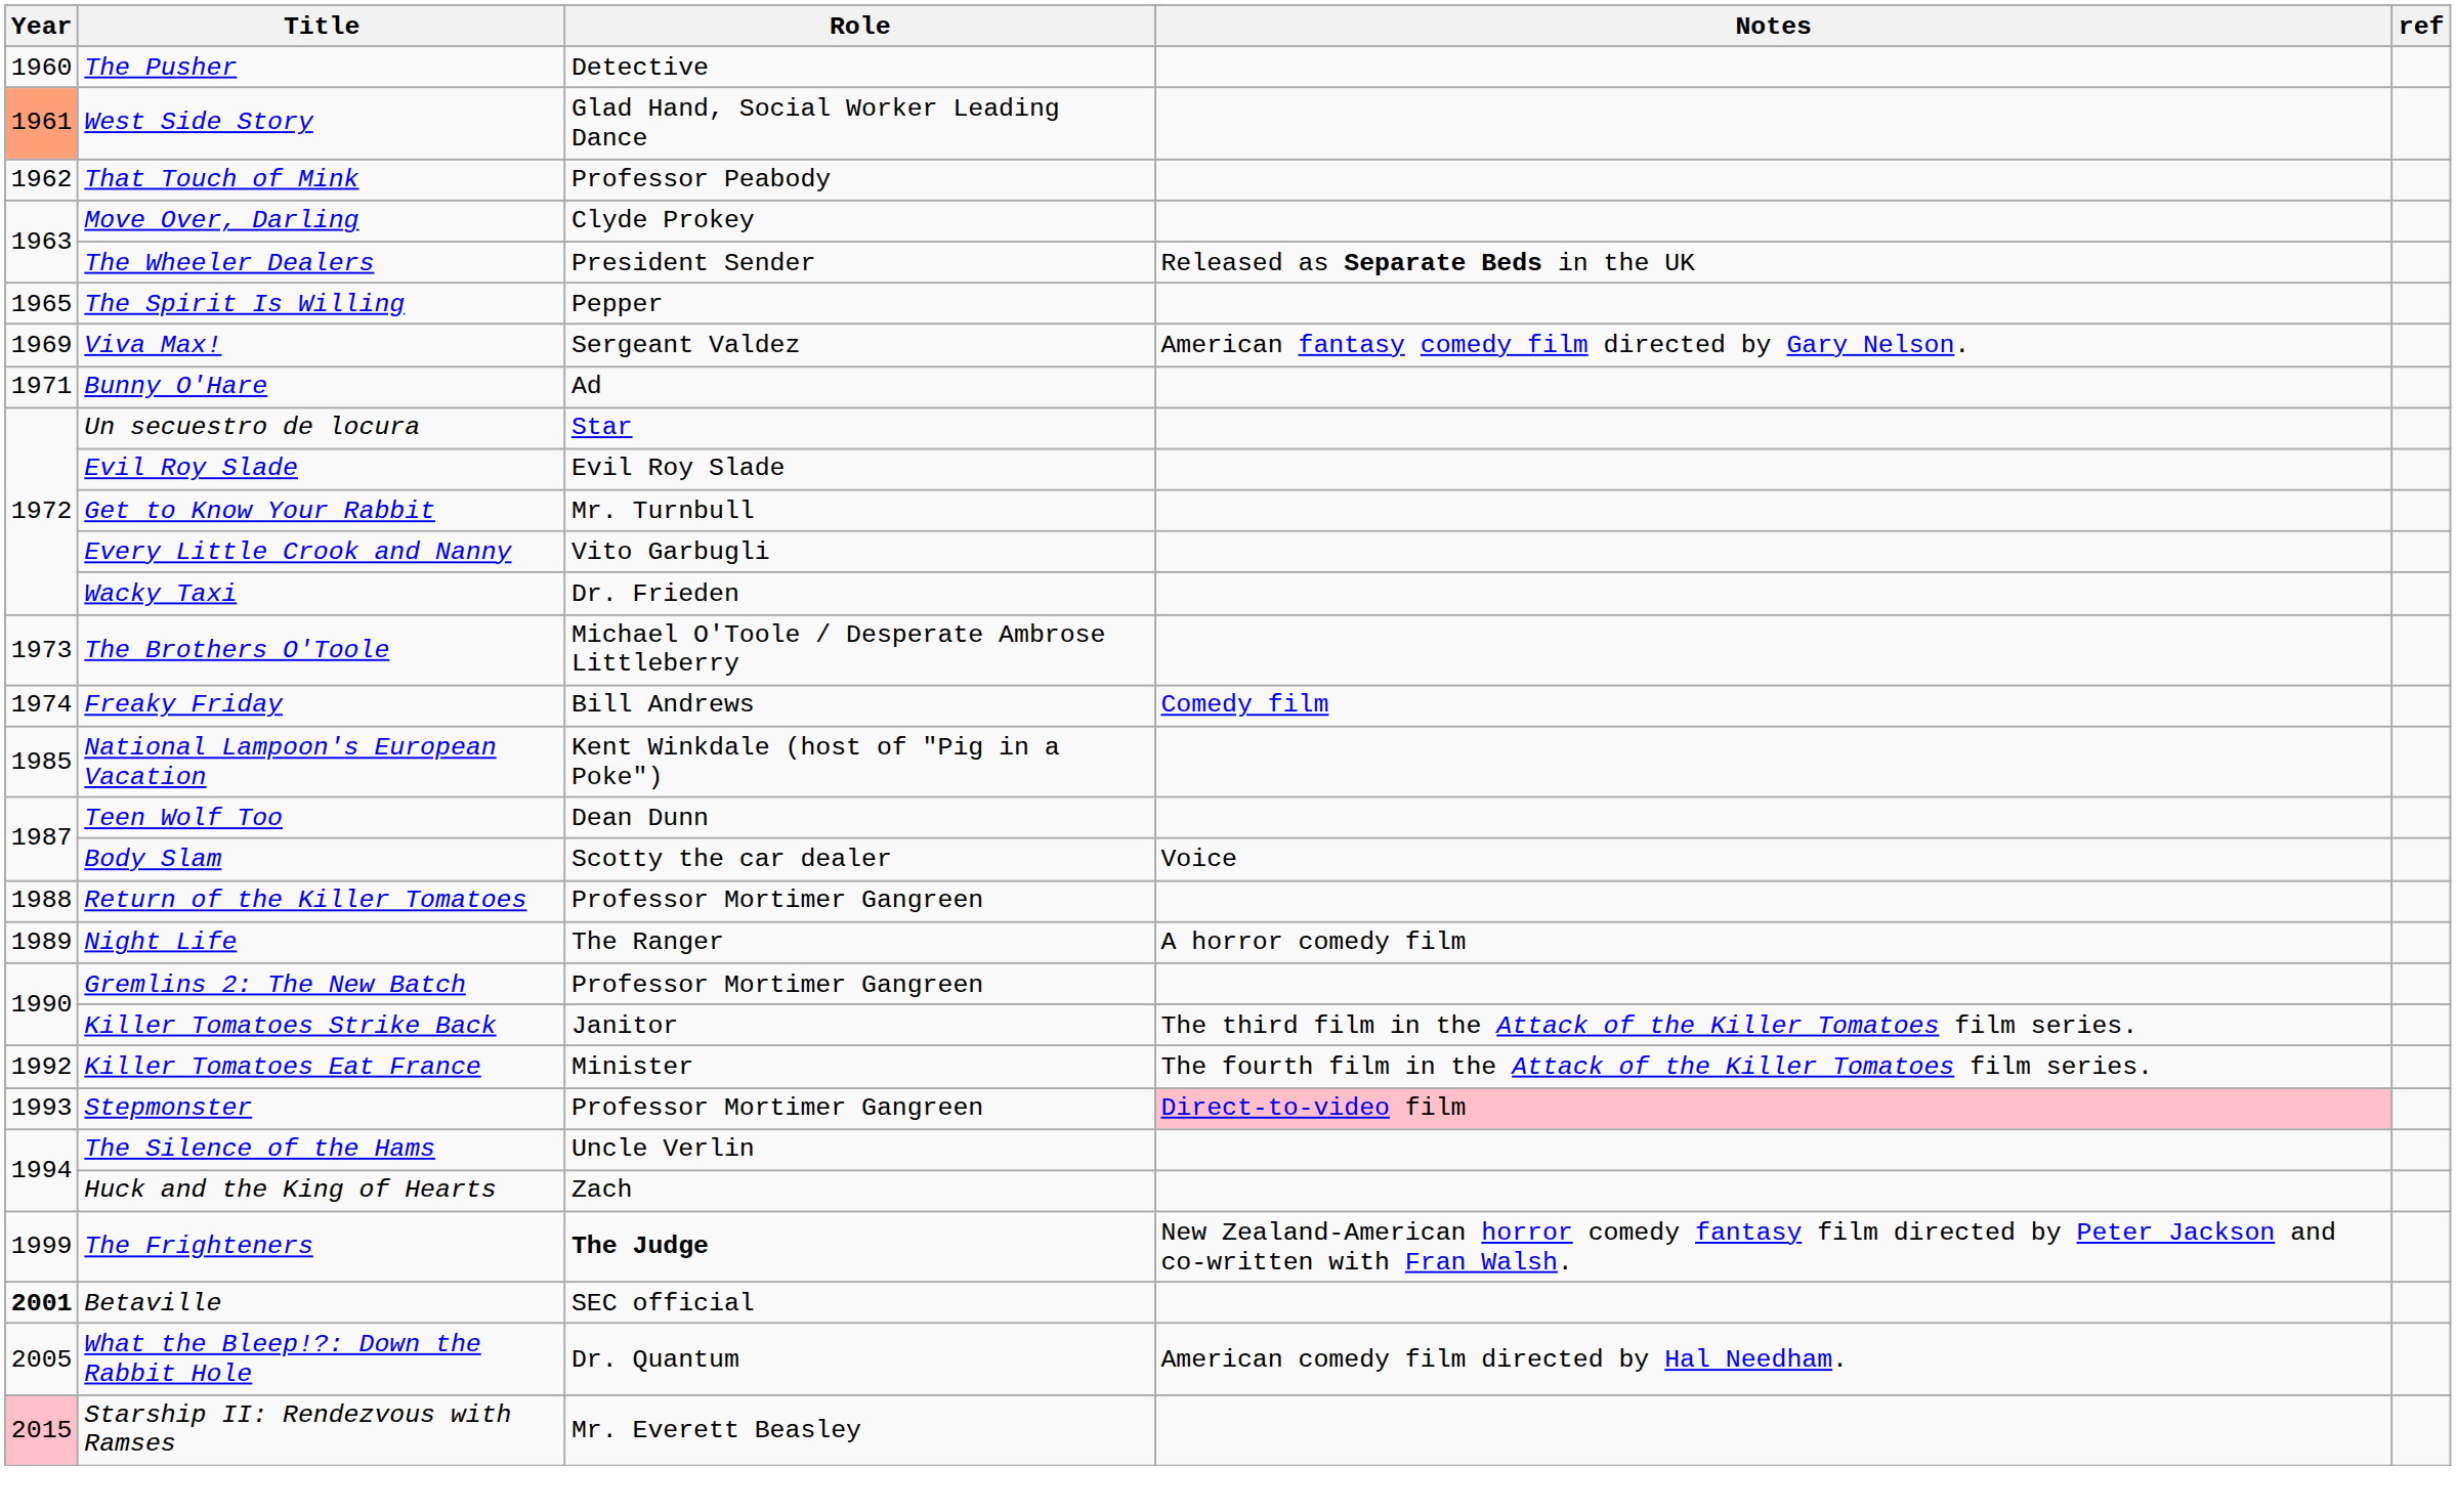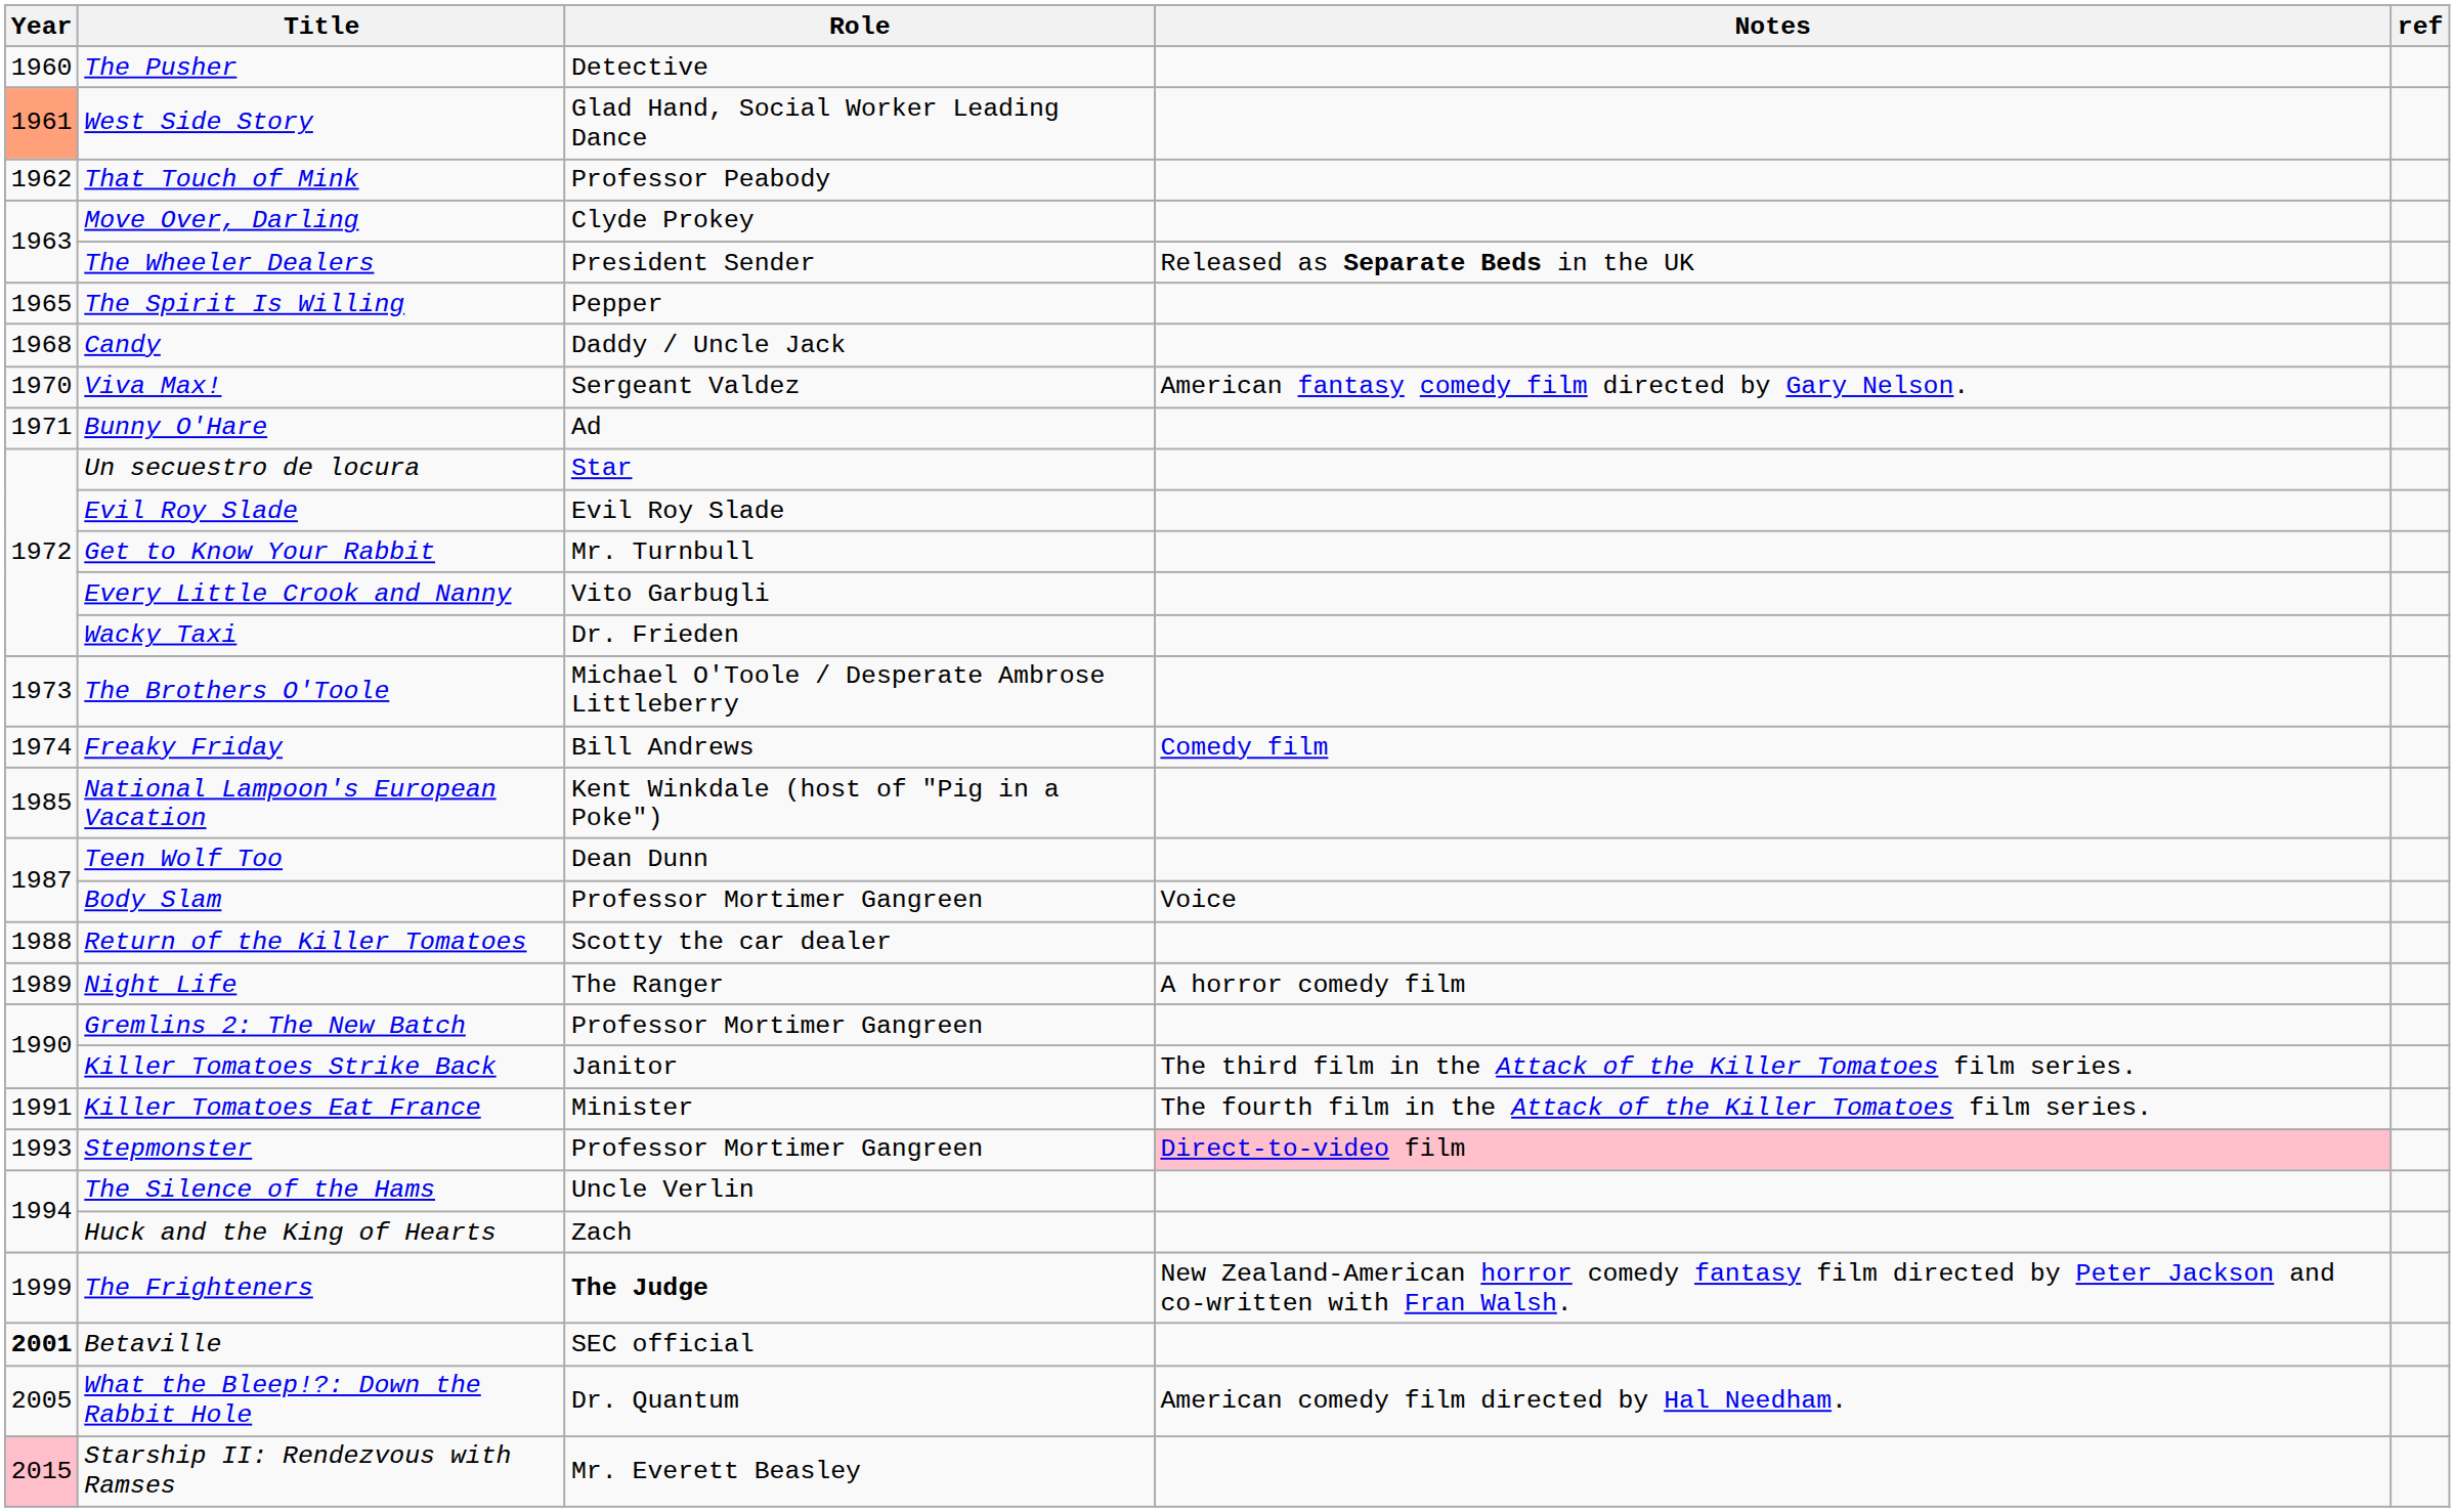+ row: 1968 | Candy | Daddy / Uncle Jack
Viva Max! | Year: 1969 -> 1970
Body Slam | Role: Scotty the car dealer -> Professor Mortimer Gangreen
Return of the Killer Tomatoes | Role: Professor Mortimer Gangreen -> Scotty the car dealer
Killer Tomatoes Eat France | Year: 1992 -> 1991
